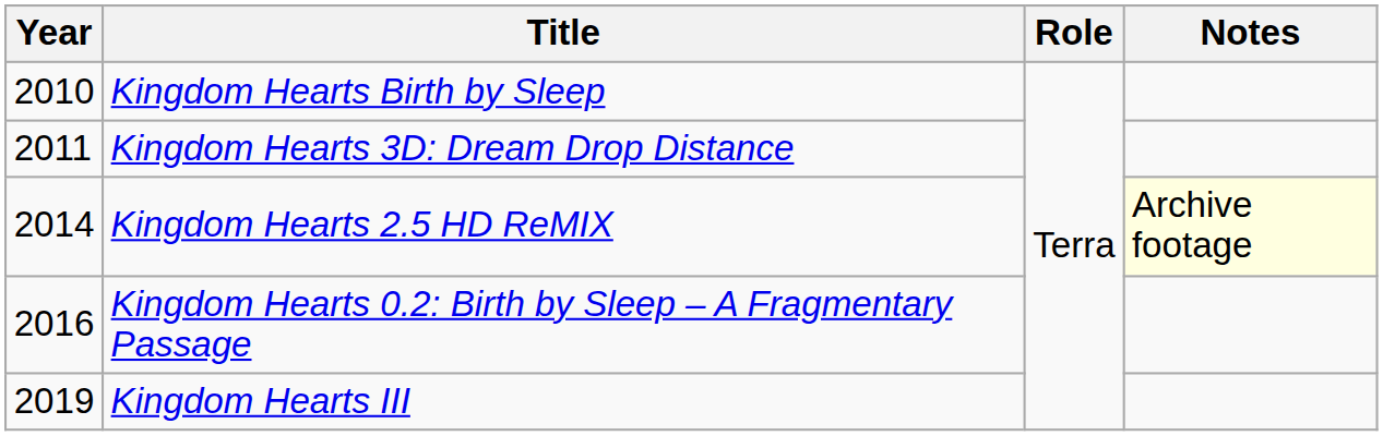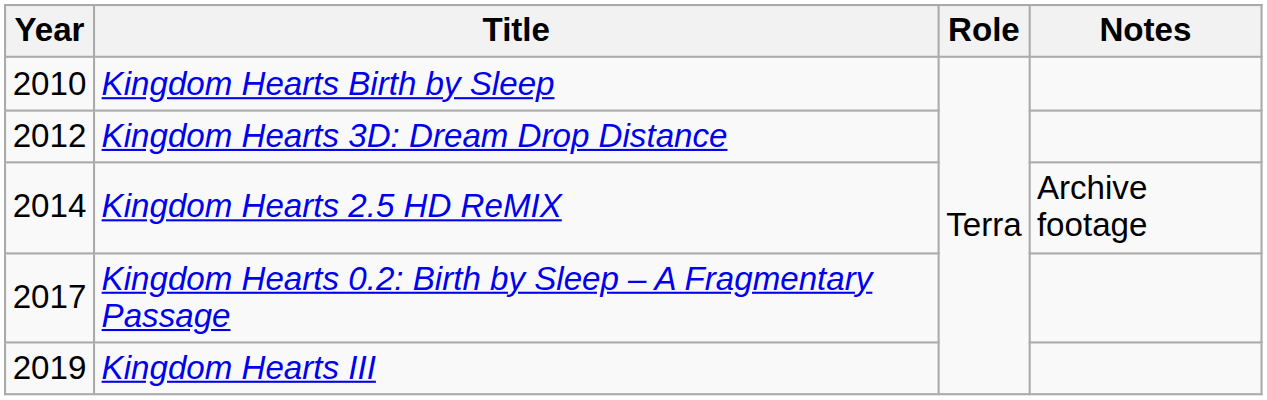Kingdom Hearts 3D: Dream Drop Distance | Year: 2011 -> 2012
Kingdom Hearts 2.5 HD ReMIX | Notes: lightyellow background -> no background
Kingdom Hearts 0.2: Birth by Sleep – A Fragmentary Passage | Year: 2016 -> 2017
